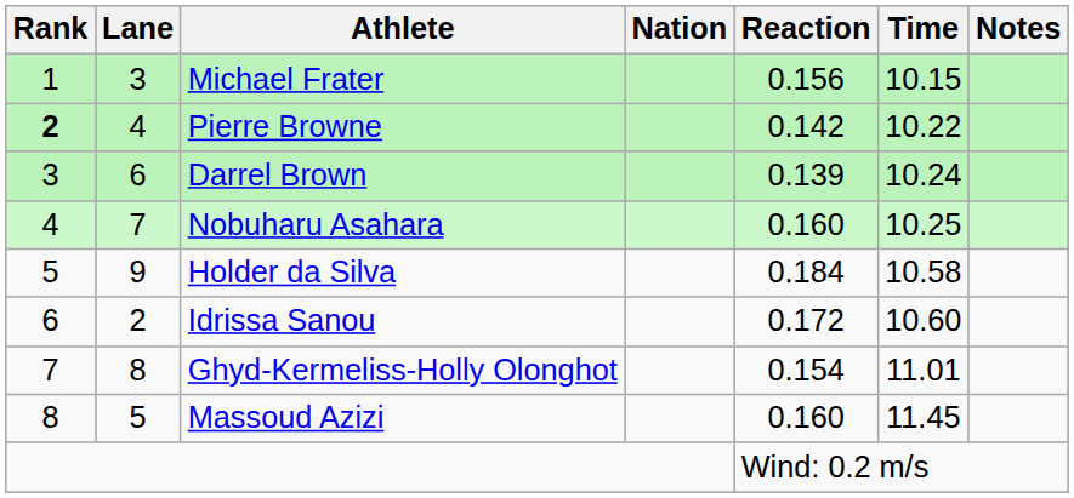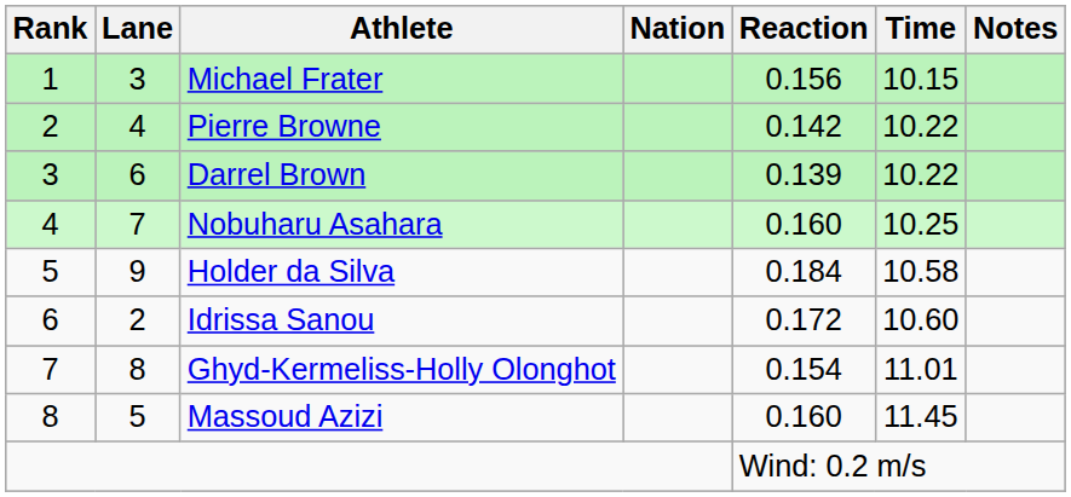Pierre Browne | Rank: bold -> normal
Darrel Brown | Time: 10.24 -> 10.22
